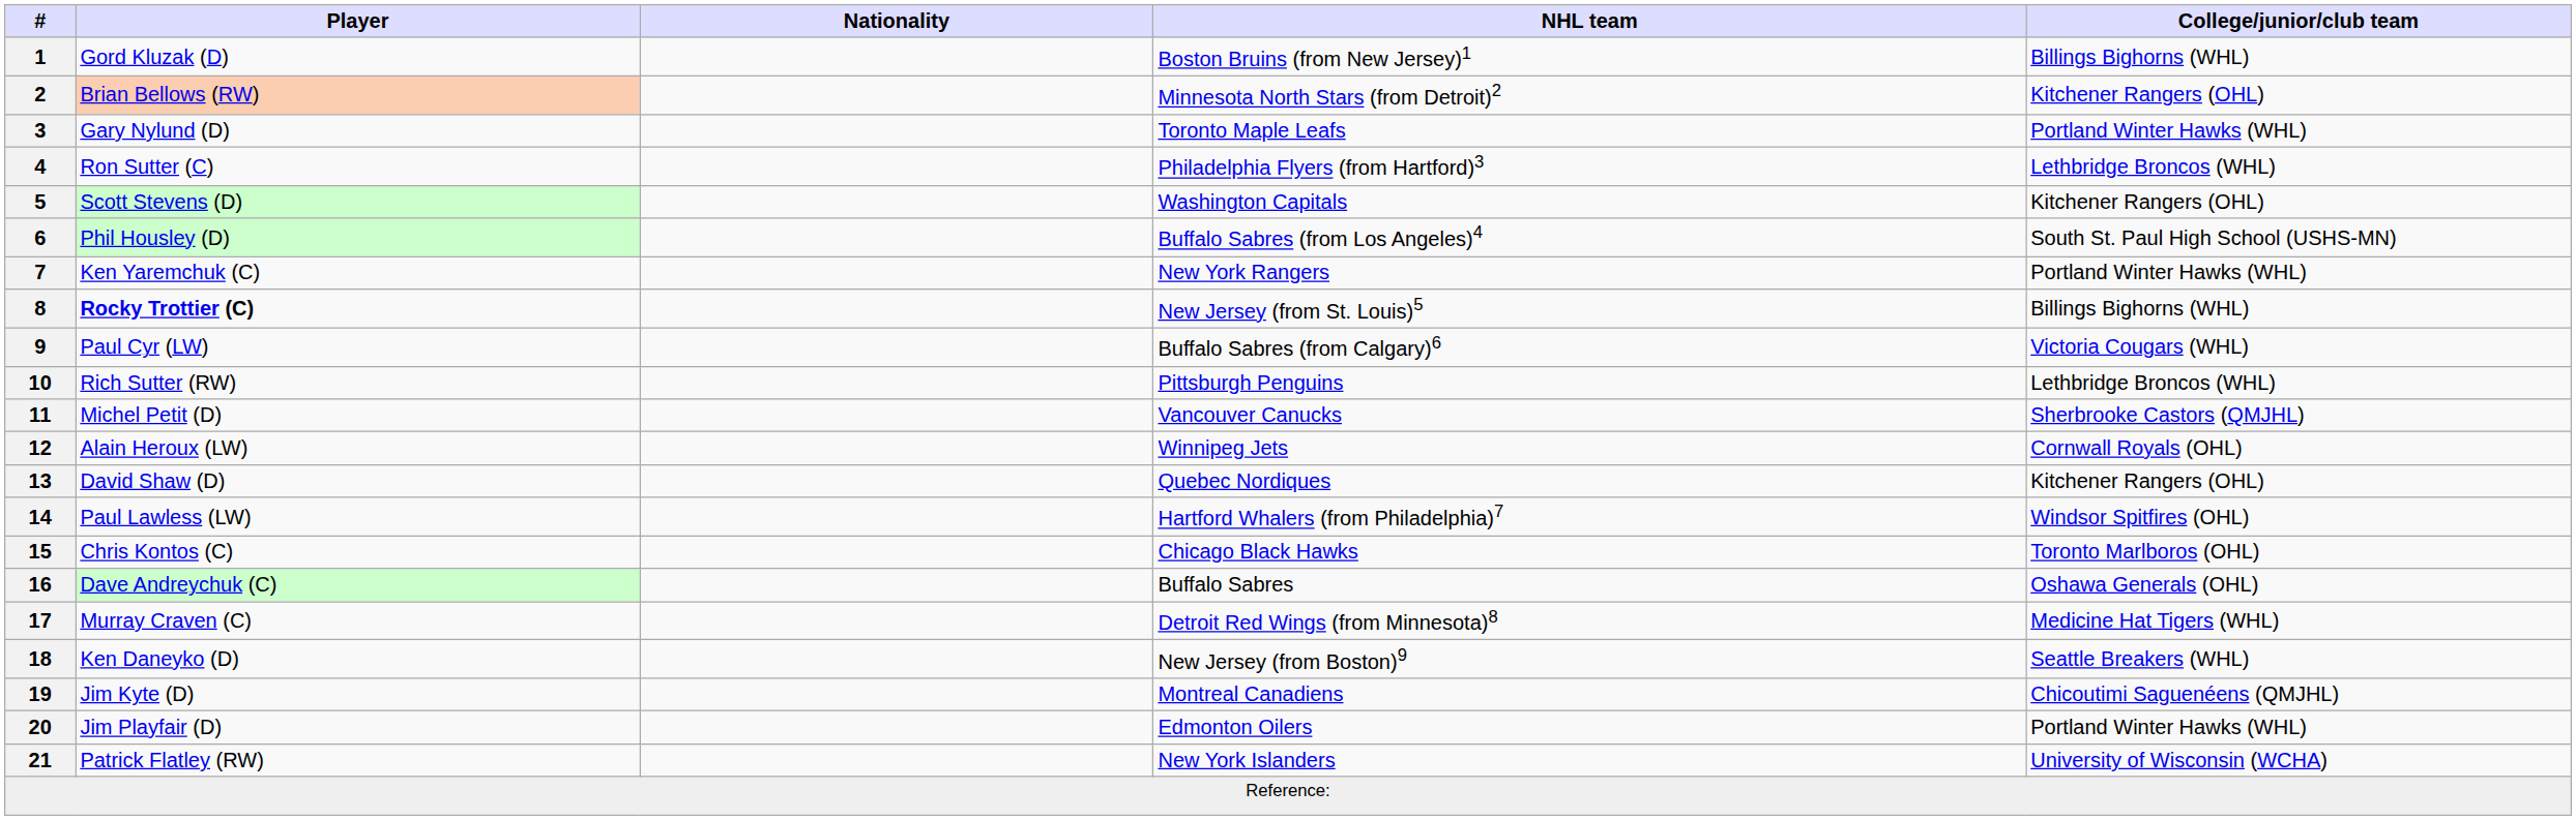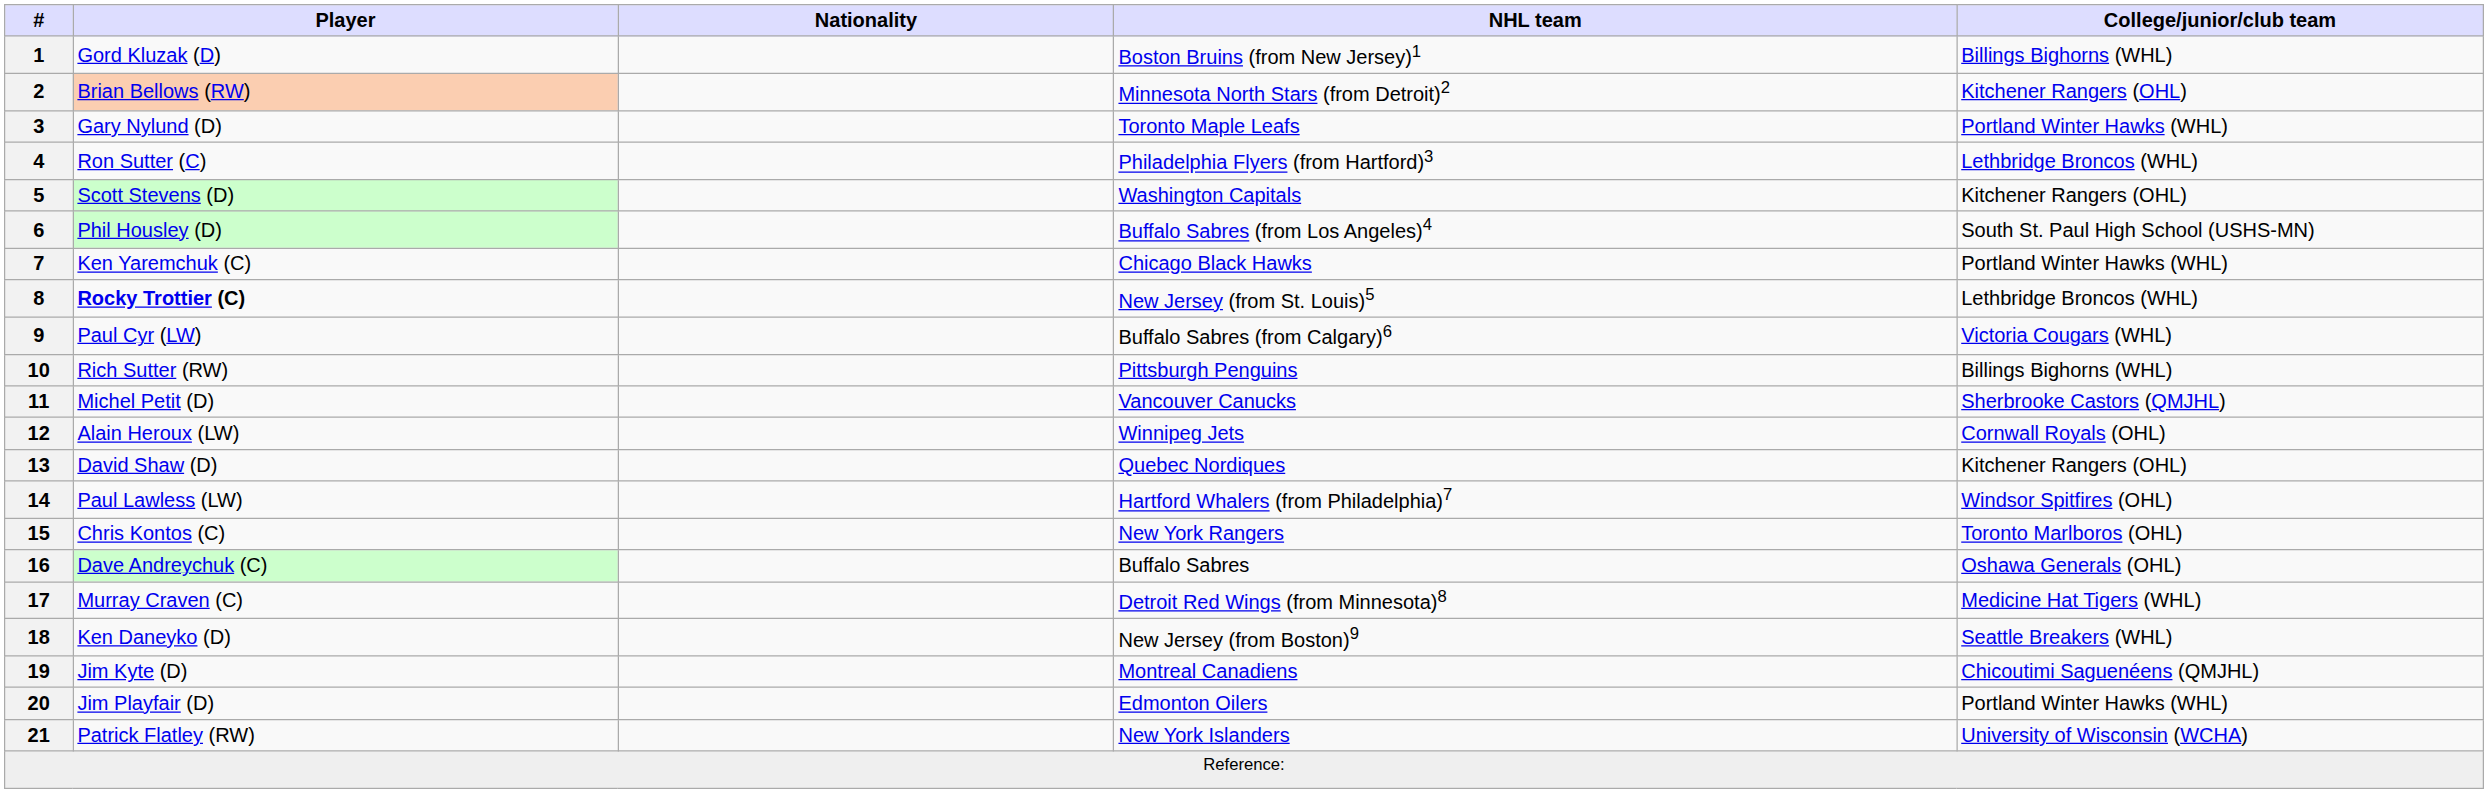7 | NHL team: New York Rangers -> Chicago Black Hawks
8 | College/junior/club team: Billings Bighorns (WHL) -> Lethbridge Broncos (WHL)
10 | College/junior/club team: Lethbridge Broncos (WHL) -> Billings Bighorns (WHL)
15 | NHL team: Chicago Black Hawks -> New York Rangers
